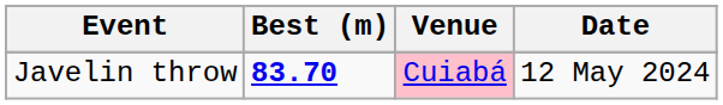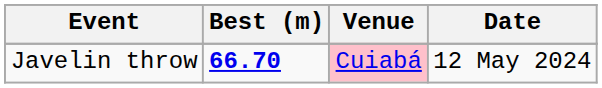Javelin throw | Best (m): 83.70 -> 66.70
